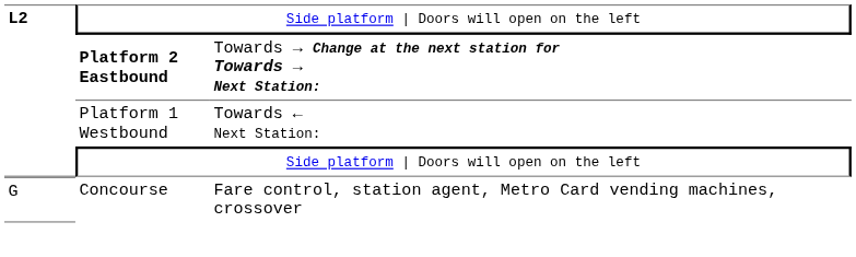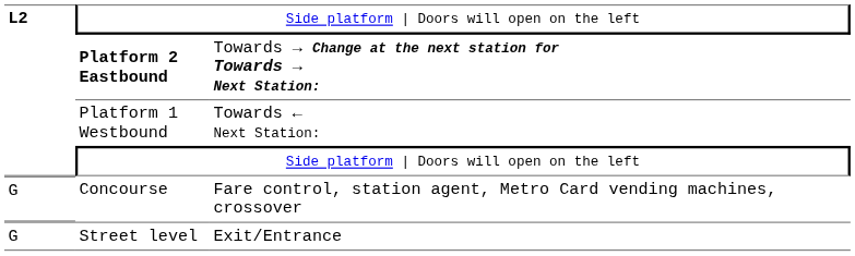+ row: G | Street level | Exit/Entrance
